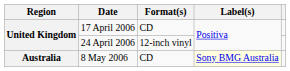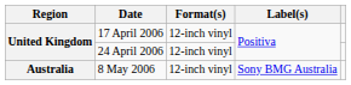17 April 2006 | Format(s): CD -> 12-inch vinyl
8 May 2006 | Format(s): CD -> 12-inch vinyl
8 May 2006 | Label(s): lightyellow background -> no background
